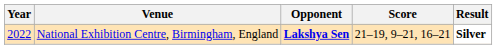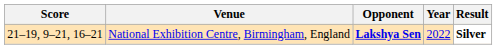columns swapped: Year <-> Score
